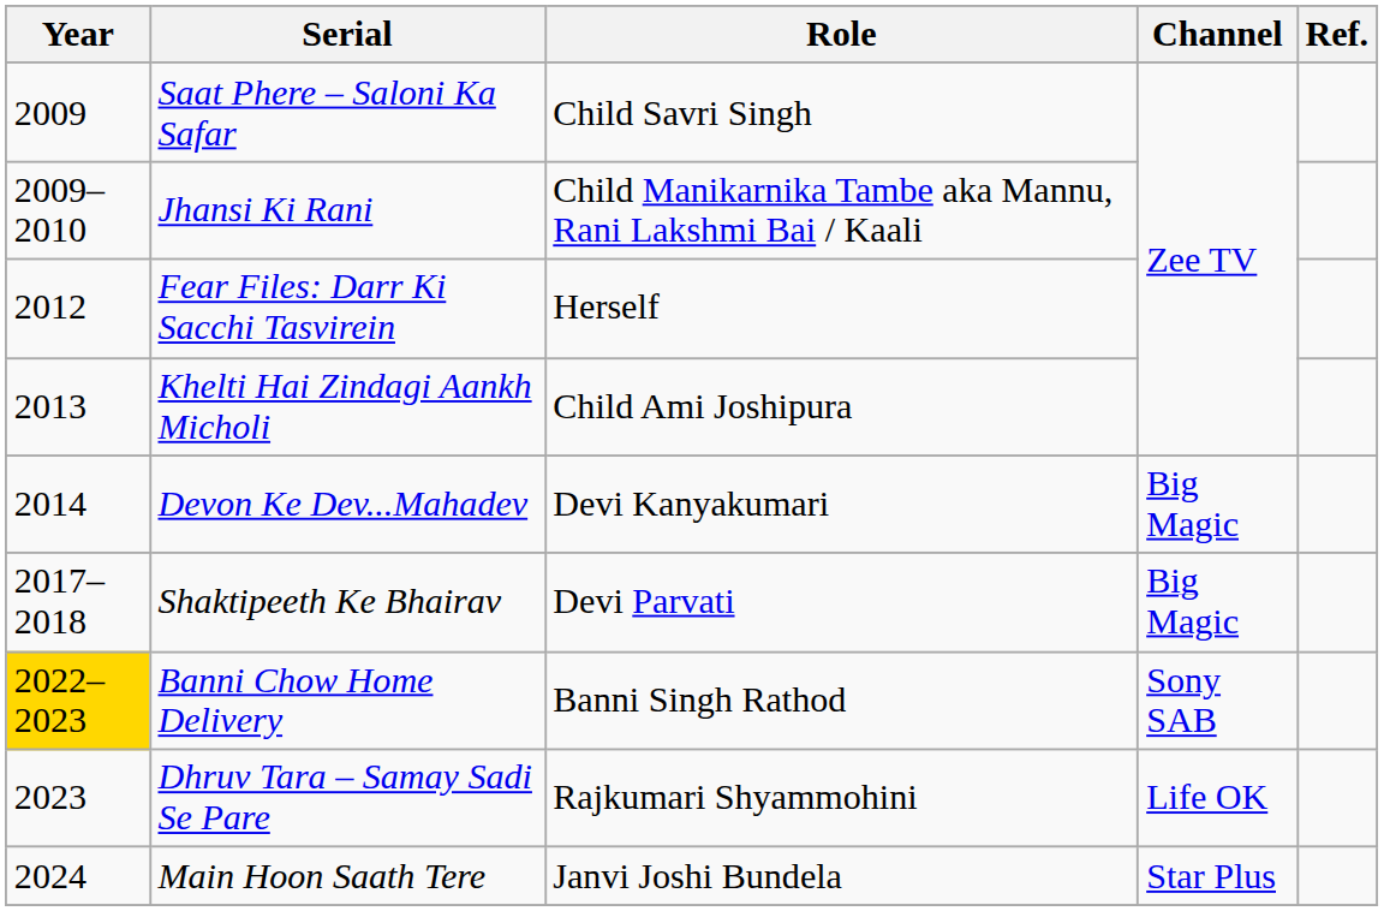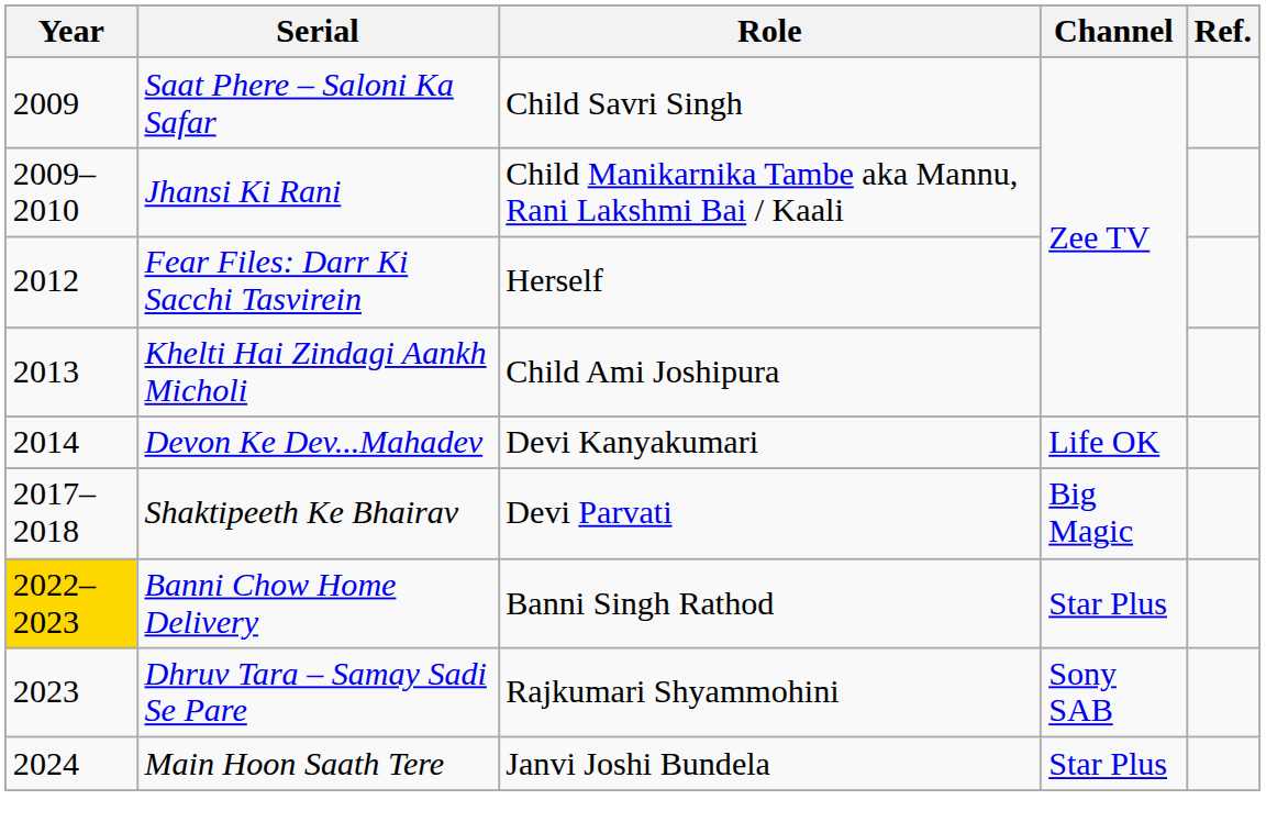Devon Ke Dev...Mahadev | Channel: Big Magic -> Life OK
Banni Chow Home Delivery | Channel: Sony SAB -> Star Plus
Dhruv Tara – Samay Sadi Se Pare | Channel: Life OK -> Sony SAB
